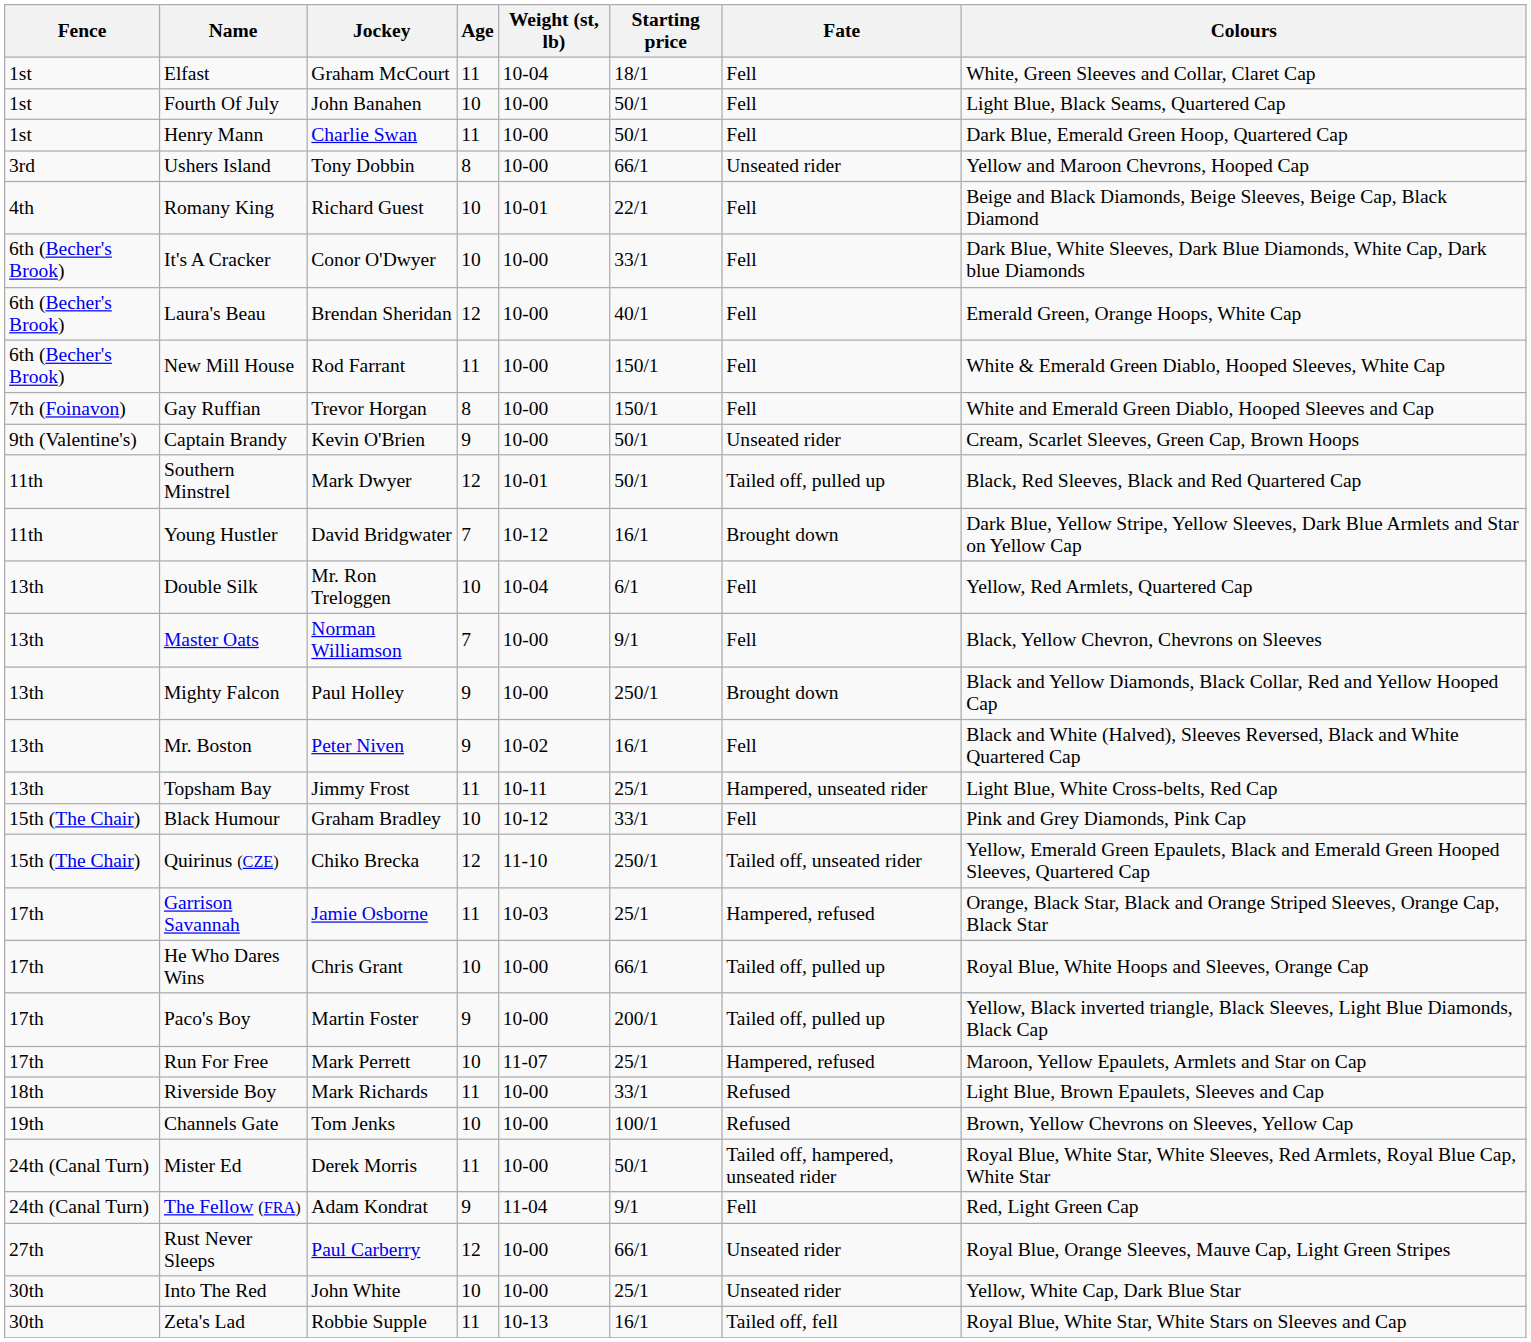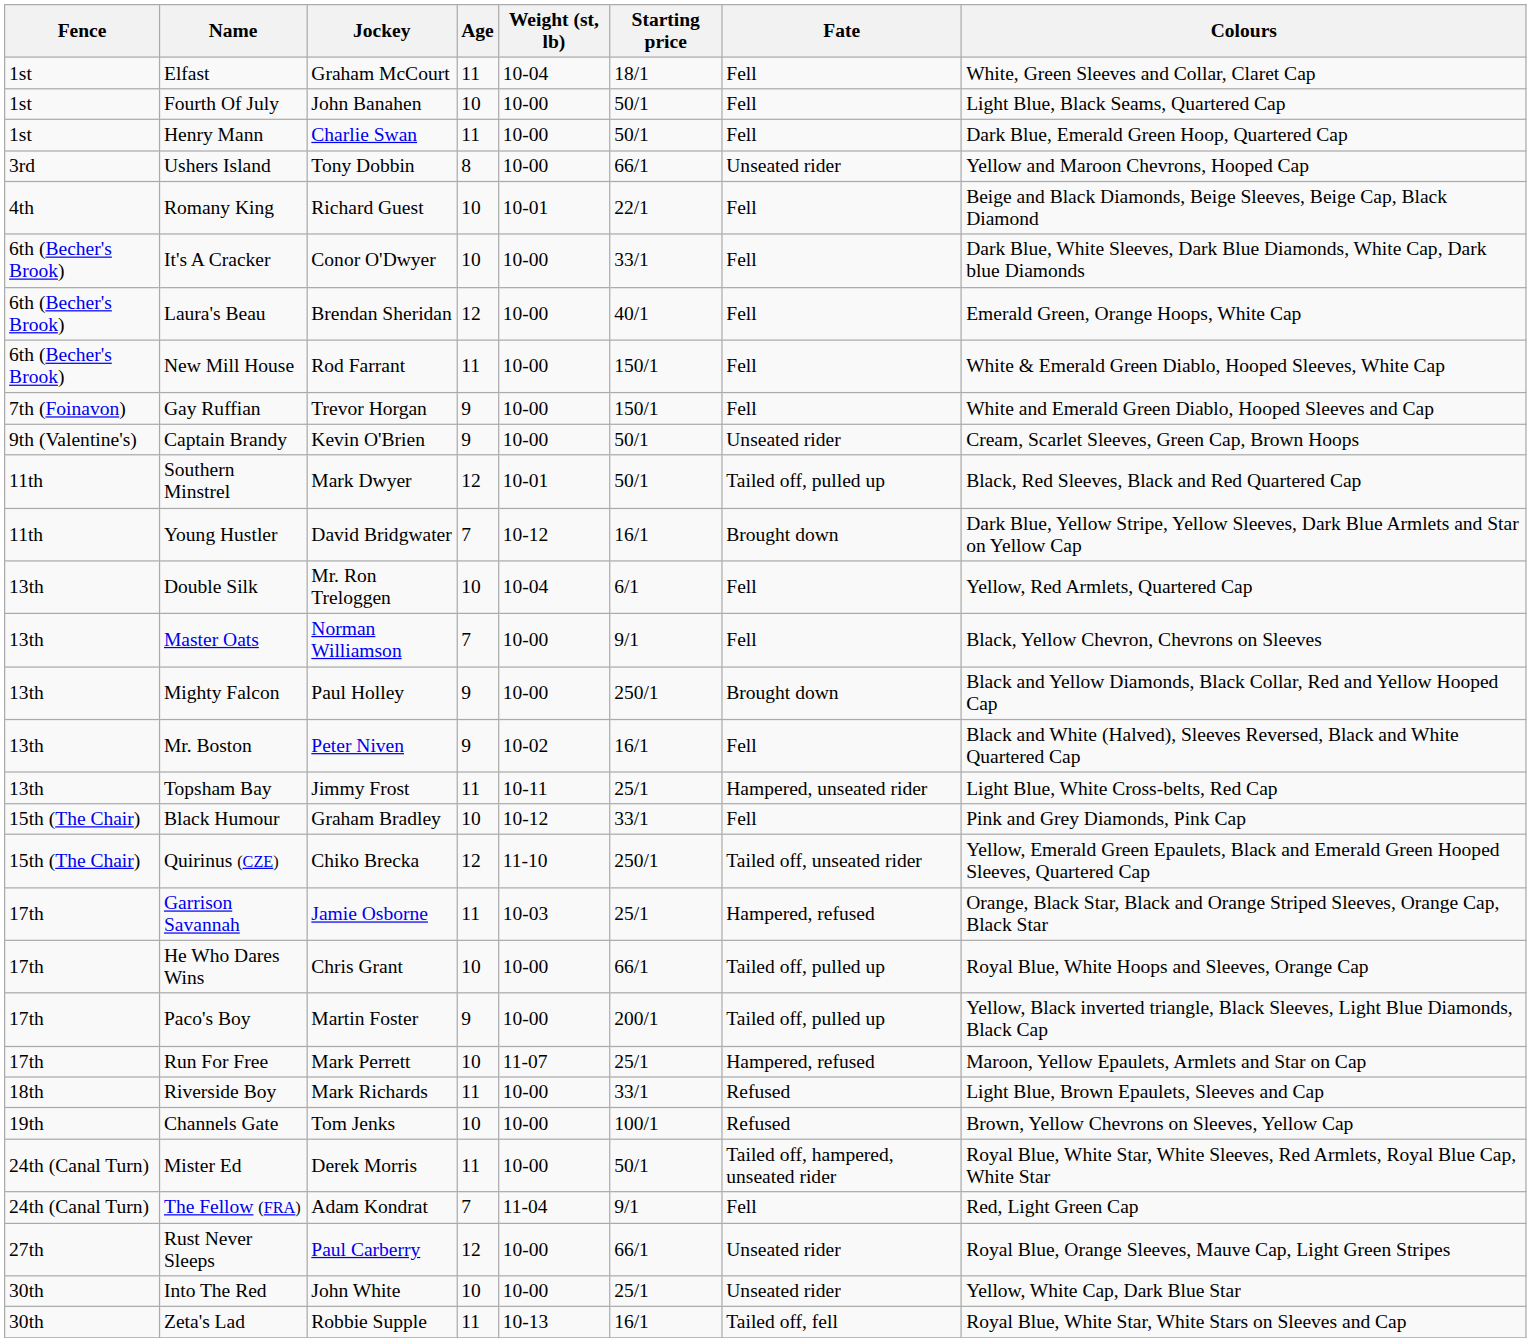Gay Ruffian | Age: 8 -> 9
The Fellow (FRA) | Age: 9 -> 7
